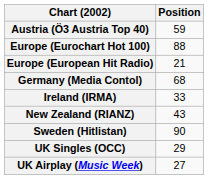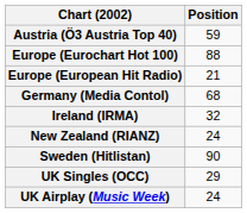Ireland (IRMA) | Position: 33 -> 32
New Zealand (RIANZ) | Position: 43 -> 24
UK Airplay (Music Week) | Position: 27 -> 24
